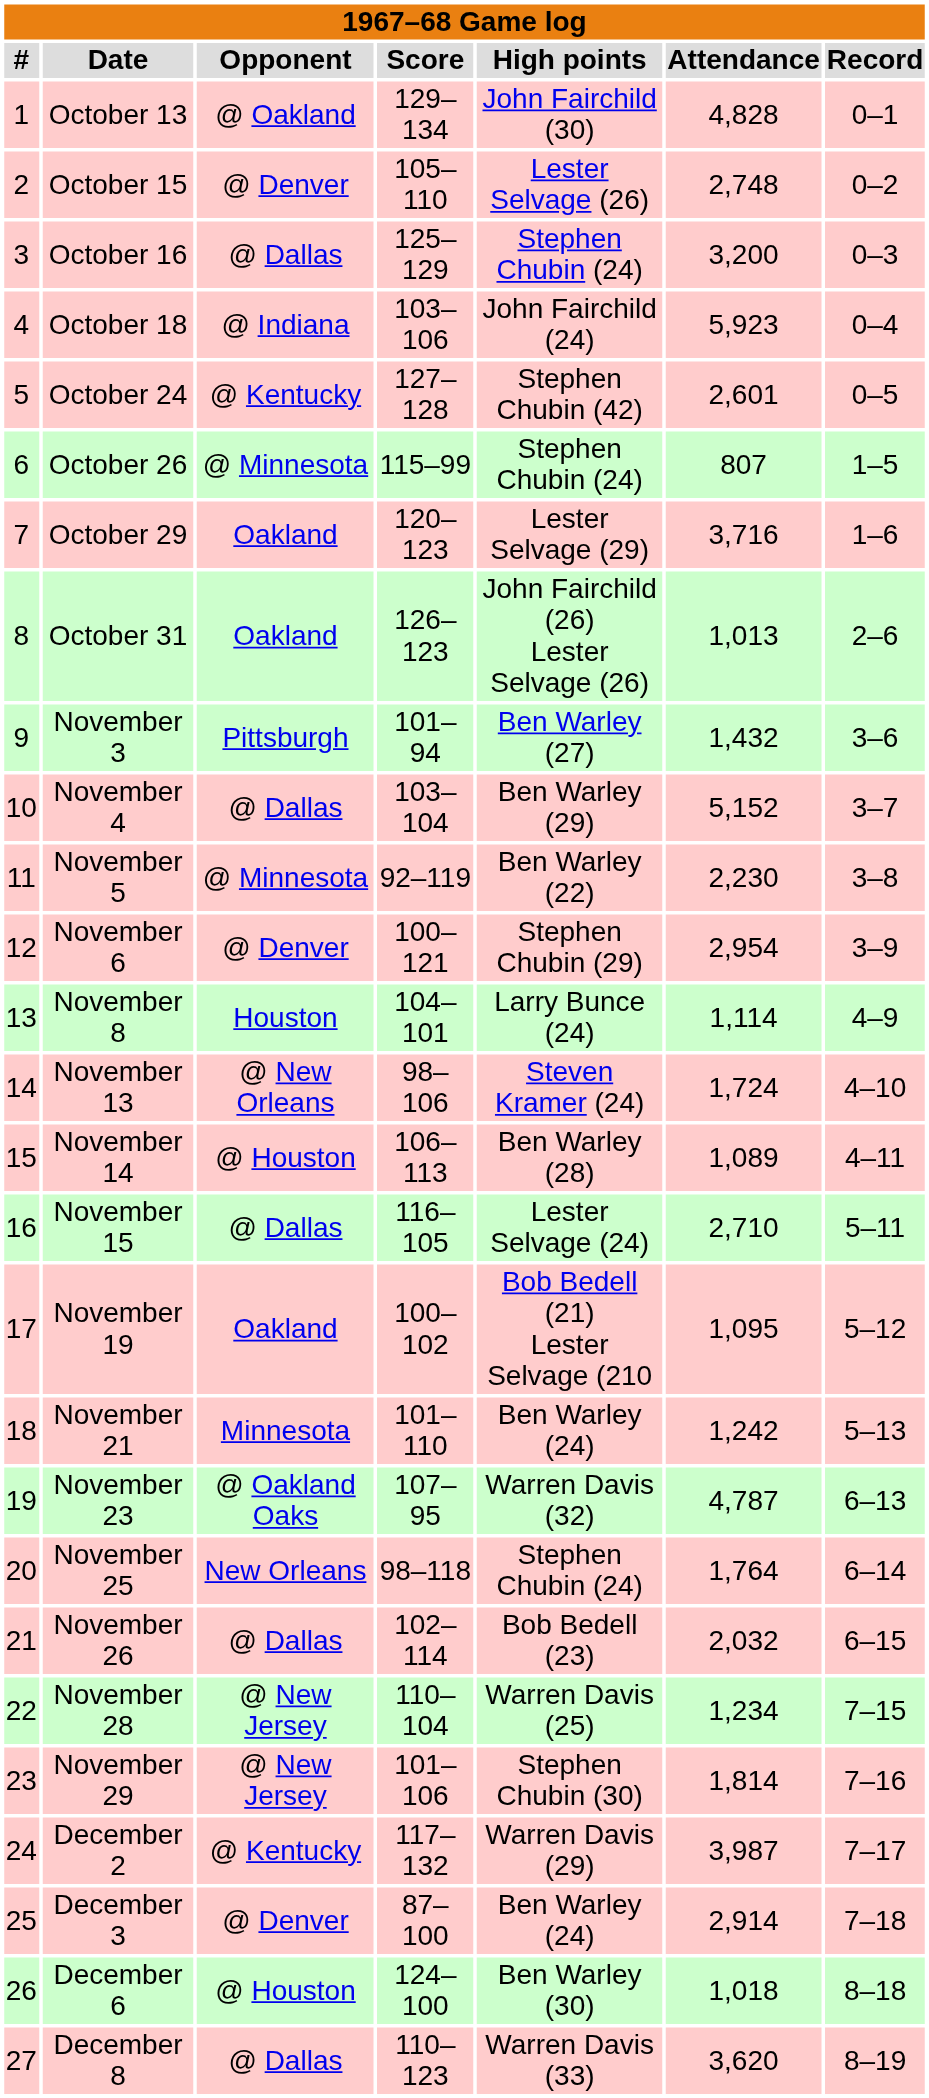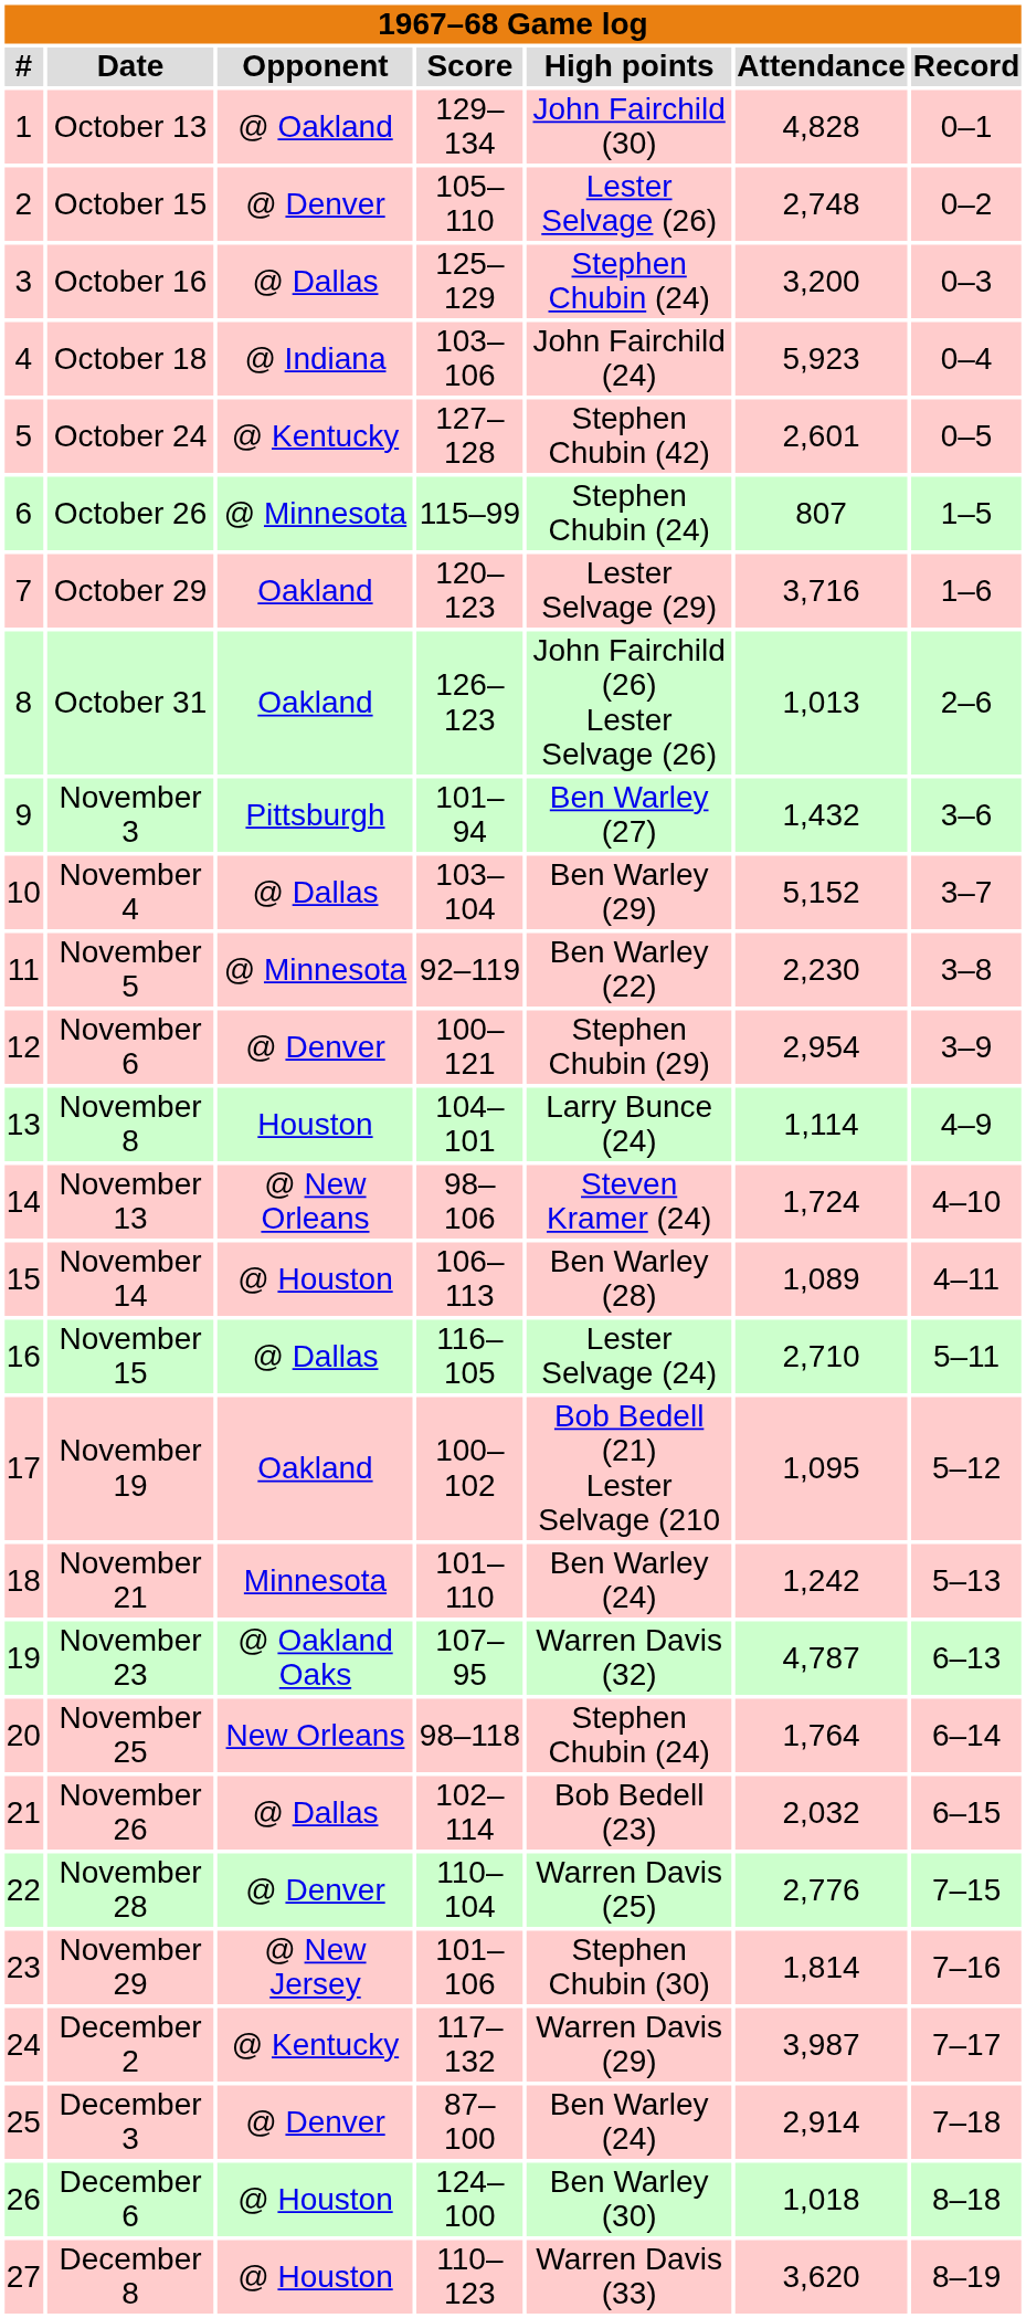November 28 | Opponent: @ New Jersey -> @ Denver
November 28 | Attendance: 1,234 -> 2,776
December 8 | Opponent: @ Dallas -> @ Houston
